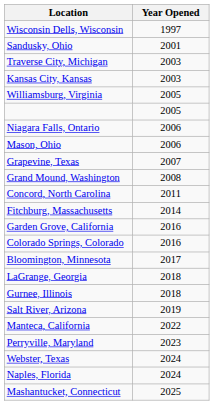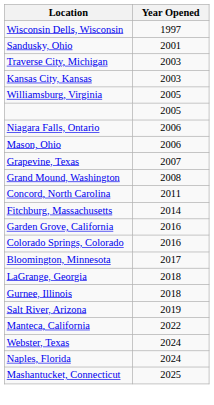- row: Perryville, Maryland | 2023
